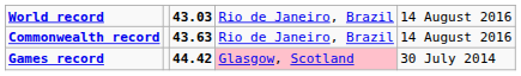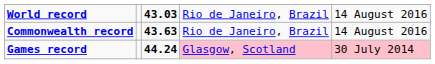Games record | column 3: 44.42 -> 44.24
Games record | column 5: no background -> pink background
